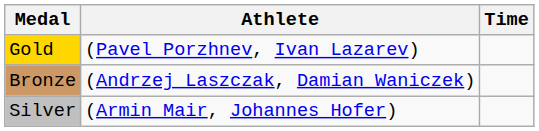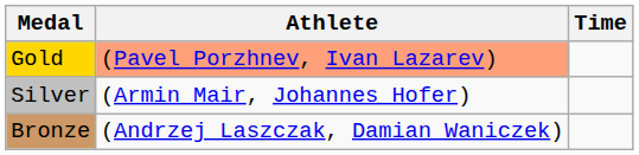Gold | Athlete: no background -> lightsalmon background
rows swapped: Silver <-> Bronze
